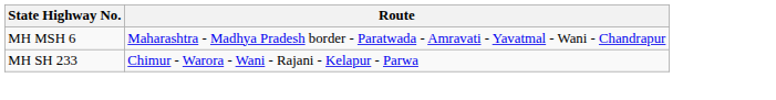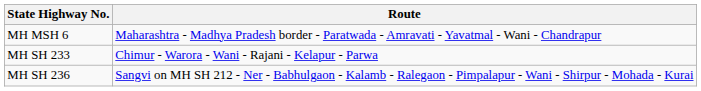+ row: MH SH 236 | Sangvi on MH SH 212 - Ner - Babhulgaon - Kalamb - Ralegaon - Pimpalapur - Wani - Shirpur - Mohada - Kurai
